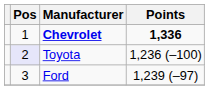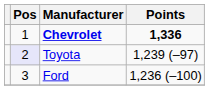Toyota | Points: 1,236 (–100) -> 1,239 (–97)
Ford | Points: 1,239 (–97) -> 1,236 (–100)
